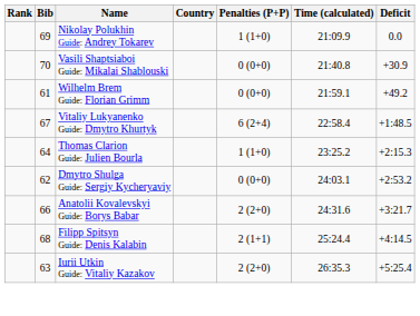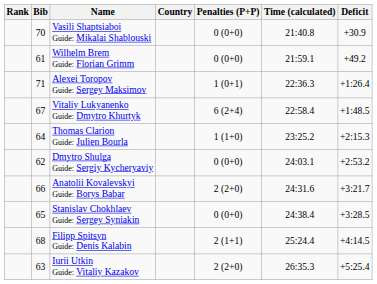- row: 69 | Nikolay Polukhin Guide: Andrey Tokarev | 1 (1+0) | 21:09.9 | 0.0
+ row: 71 | Alexei Toropov Guide: Sergey Maksimov | 1 (0+1) | 22:36.3 | +1:26.4
+ row: 65 | Stanislav Chokhlaev Guide: Sergey Syniakin | 0 (0+0) | 24:38.4 | +3:28.5
